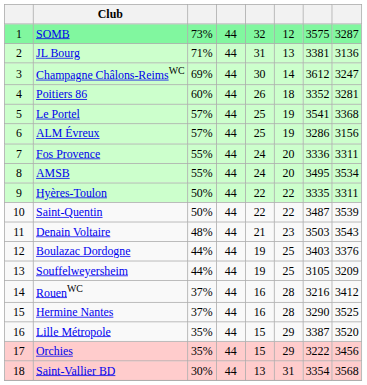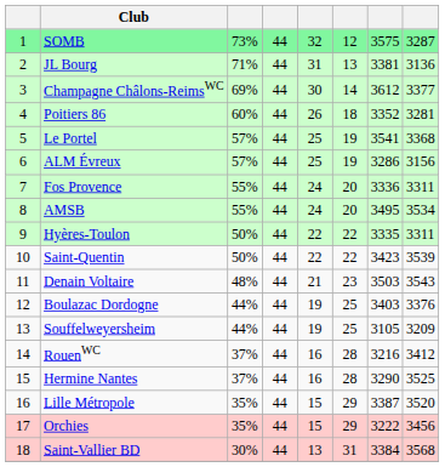Champagne Châlons-ReimsWC | column 8: 3247 -> 3377
Saint-Quentin | column 7: 3487 -> 3423
Saint-Vallier BD | column 7: 3354 -> 3384
